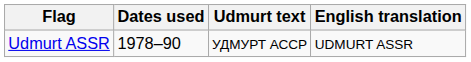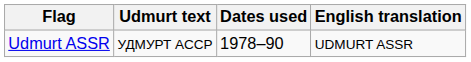columns swapped: Dates used <-> Udmurt text
